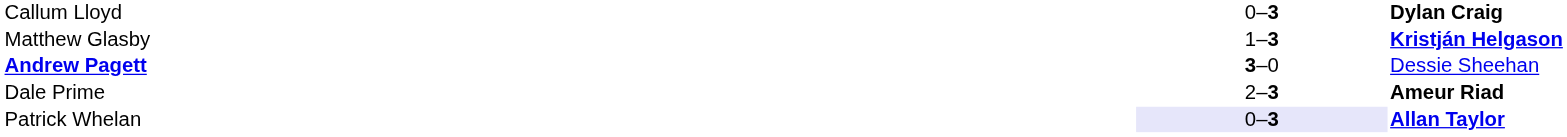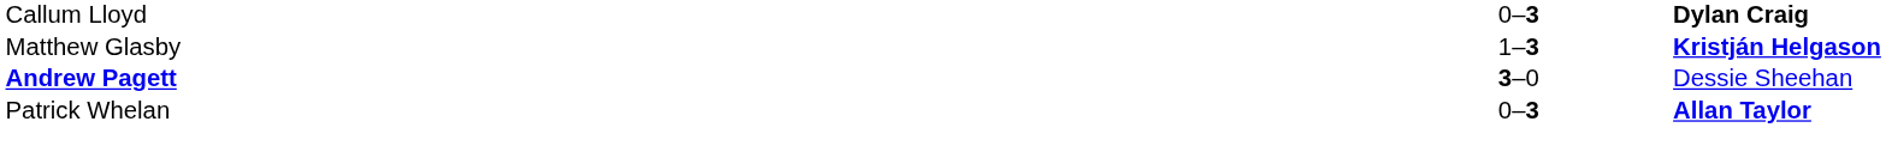- row: Dale Prime | 2–3 | Ameur Riad
Patrick Whelan | column 2: lavender background -> no background
